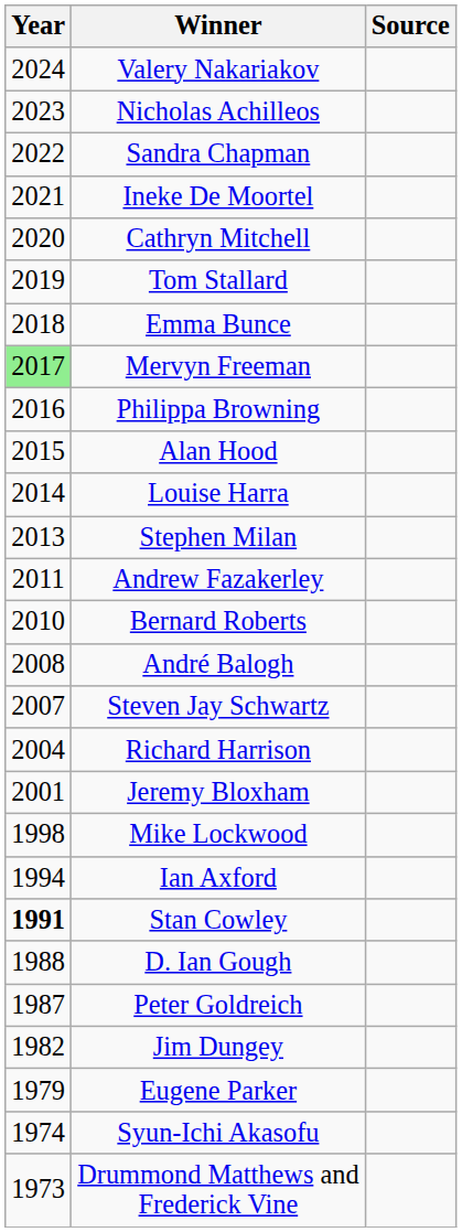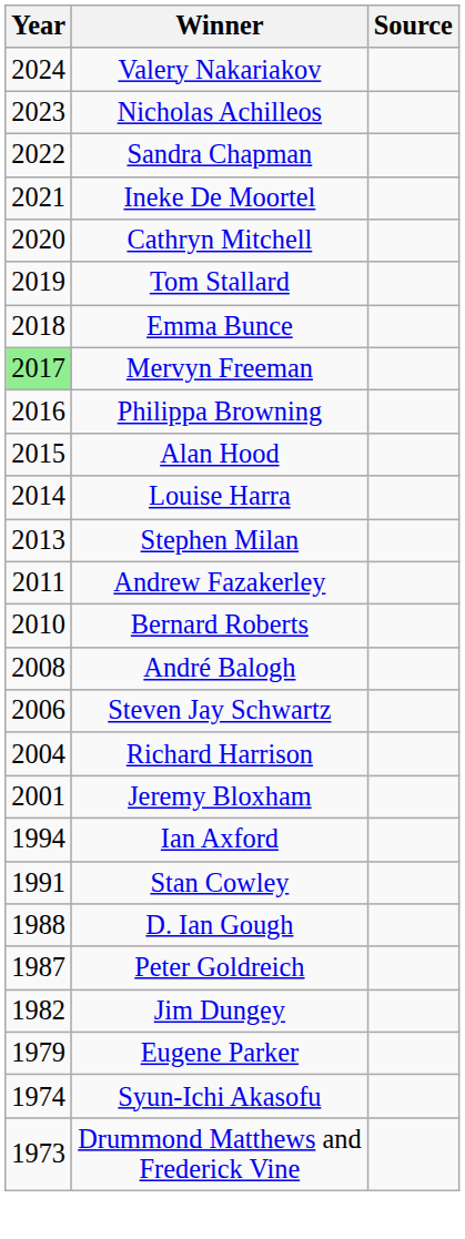Steven Jay Schwartz | Year: 2007 -> 2006
- row: 1998 | Mike Lockwood
Stan Cowley | Year: bold -> normal
